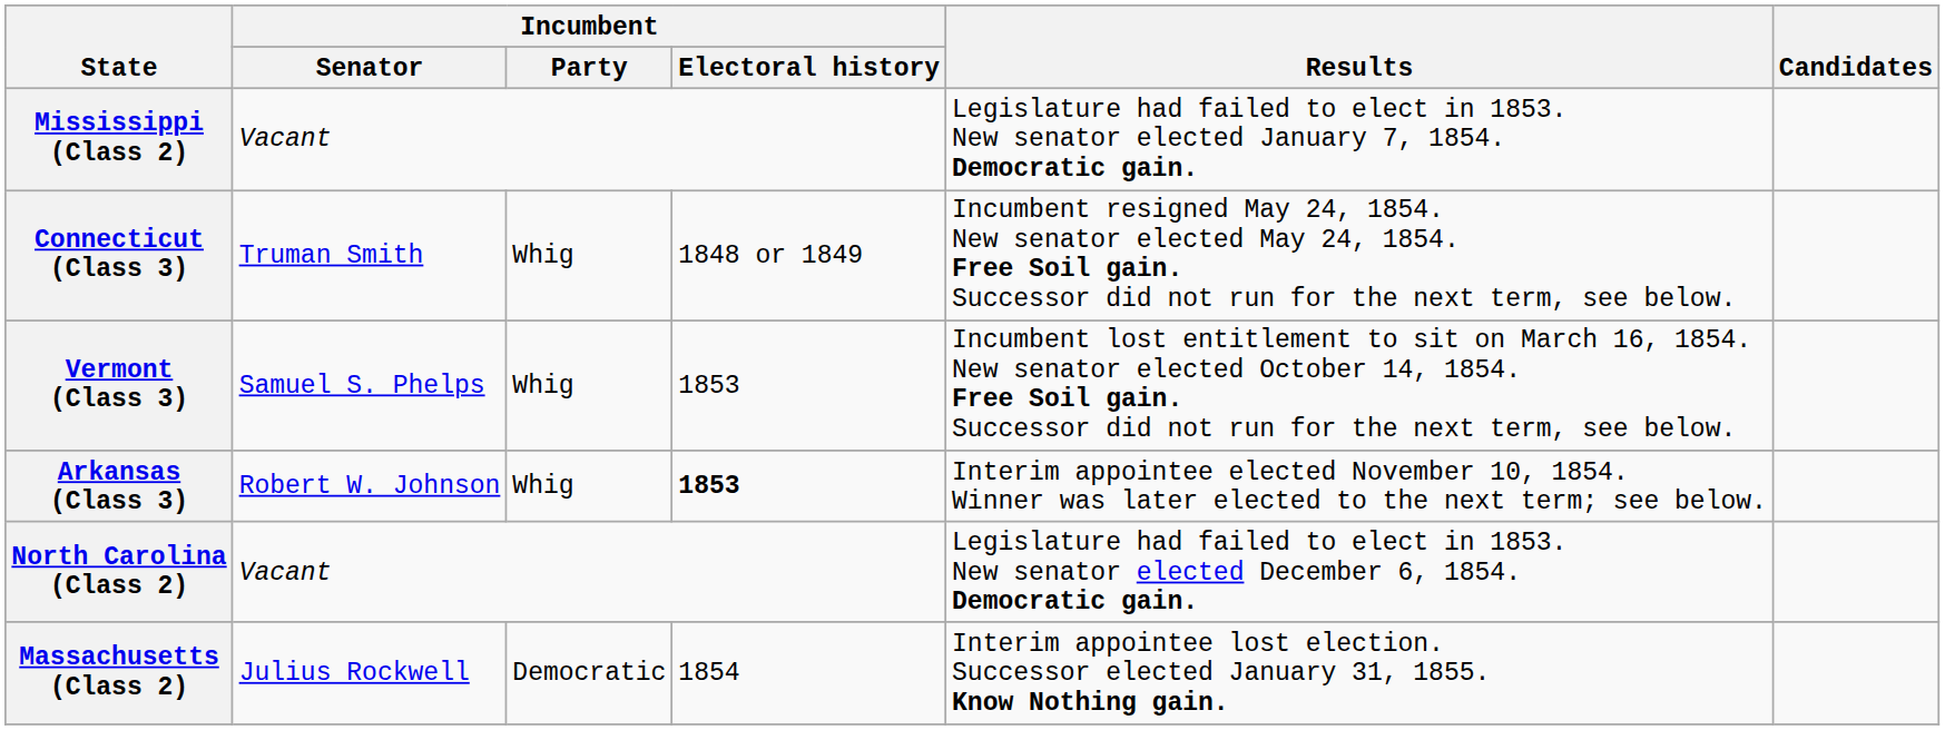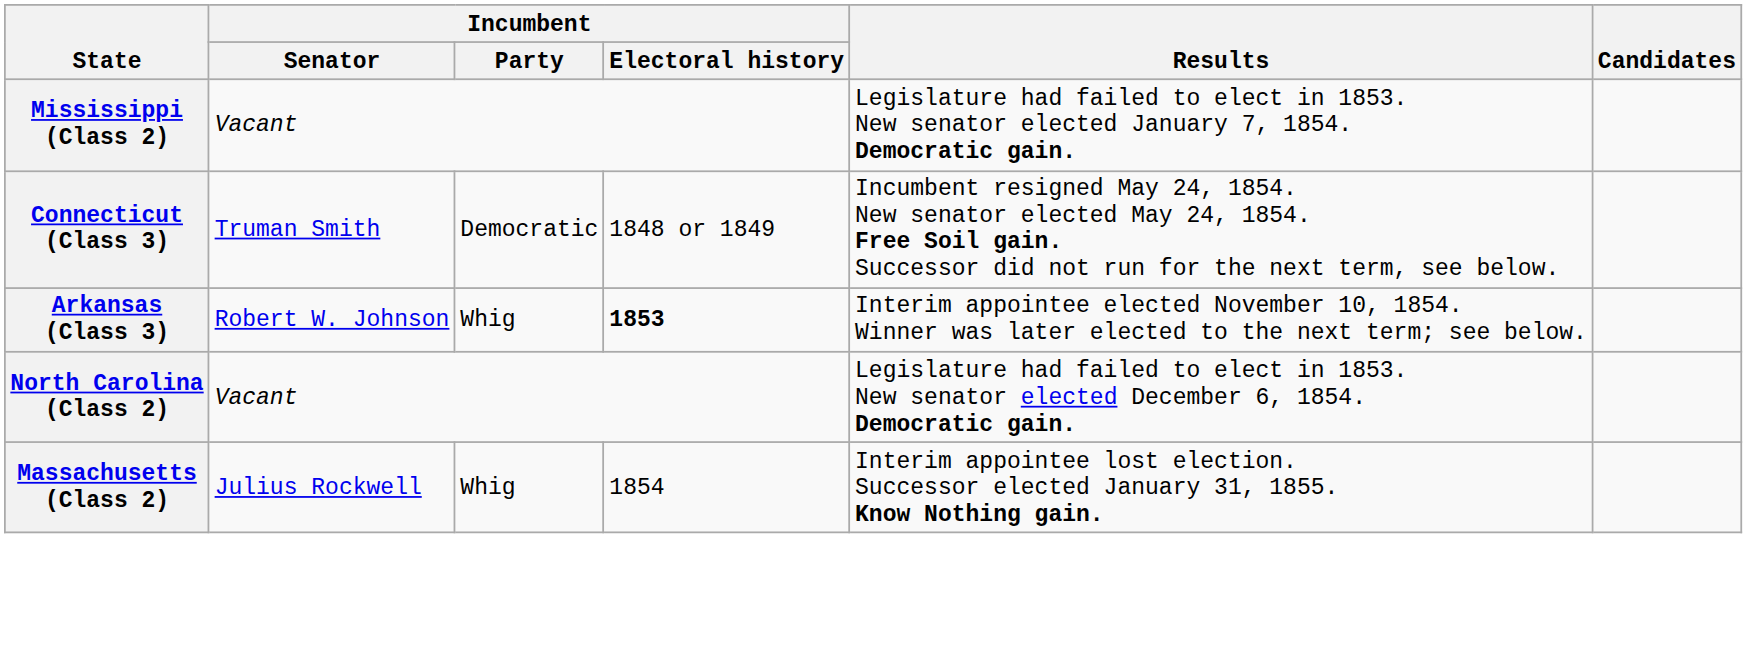Connecticut (Class 3) | Incumbent / Party: Whig -> Democratic
- row: Vermont (Class 3) | Samuel S. Phelps | Whig | 1853 | Incumbent lost entitlement to sit on March 16, 1854. New senator elected October 14, 1854. Free Soil gain. Successor did not run for the next term, see below.
Massachusetts (Class 2) | Incumbent / Party: Democratic -> Whig
